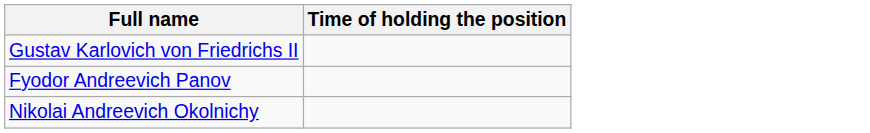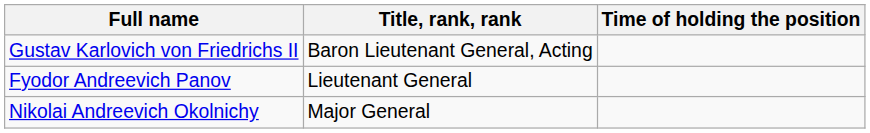+ column: Title, rank, rank | Baron Lieutenant General, Acting | Lieutenant General | Major General
